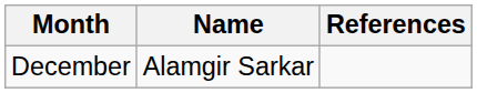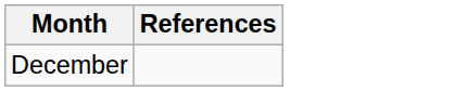- column: Name | Alamgir Sarkar
